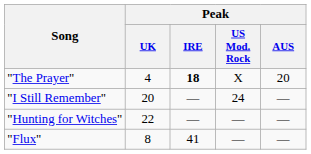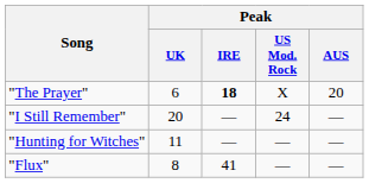"The Prayer" | Peak / UK: 4 -> 6
"Hunting for Witches" | Peak / UK: 22 -> 11
